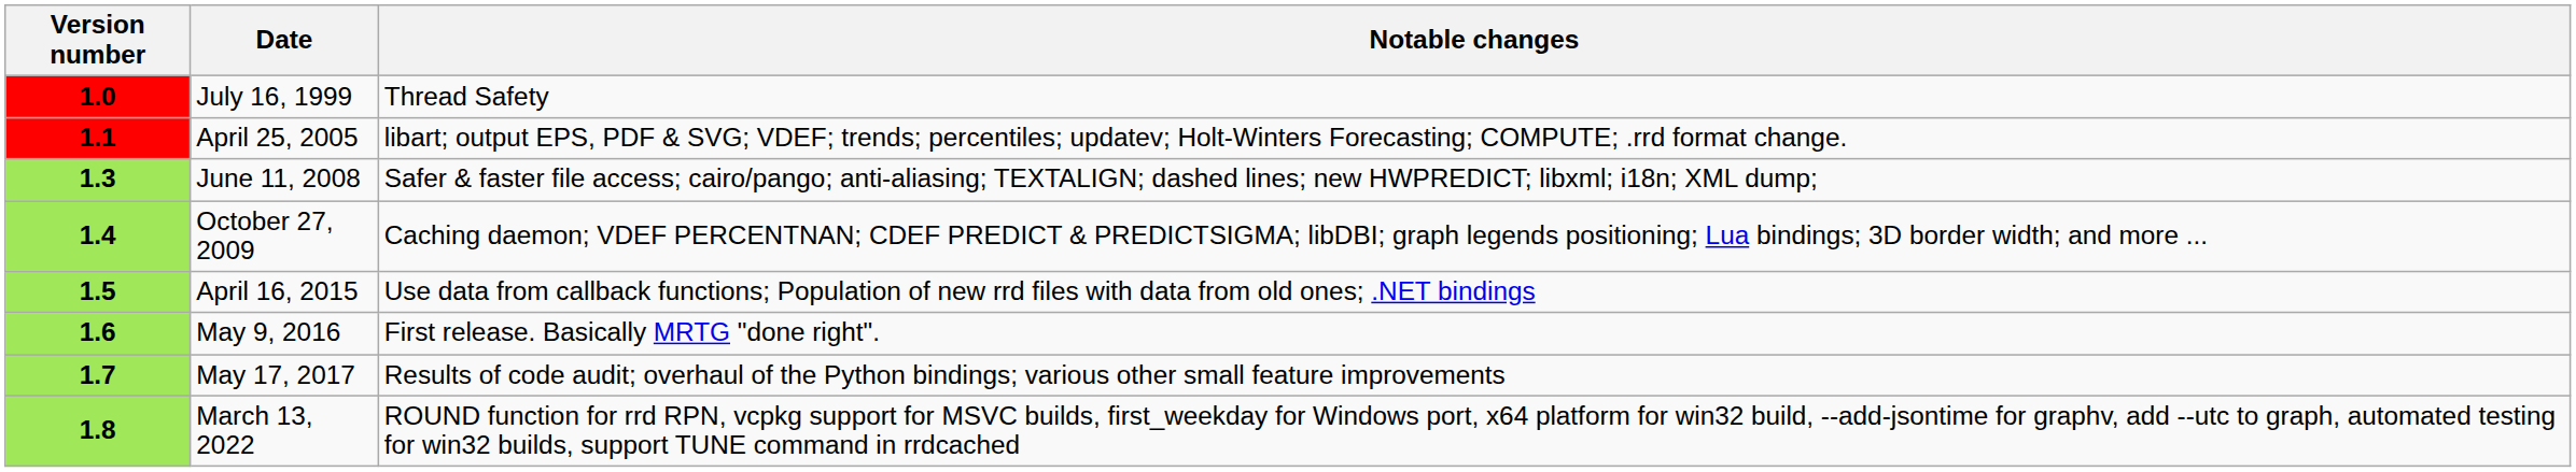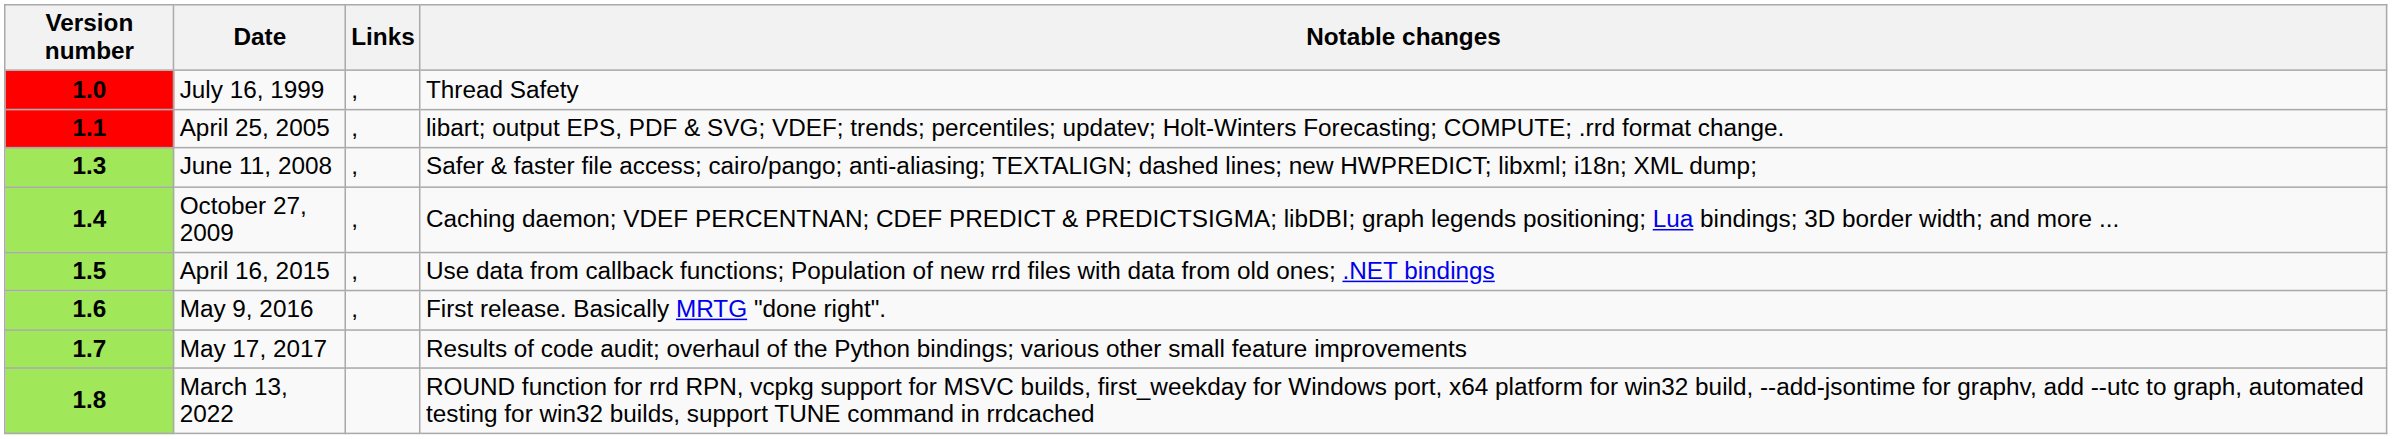+ column: Links | , | , | , | , | , | ,
